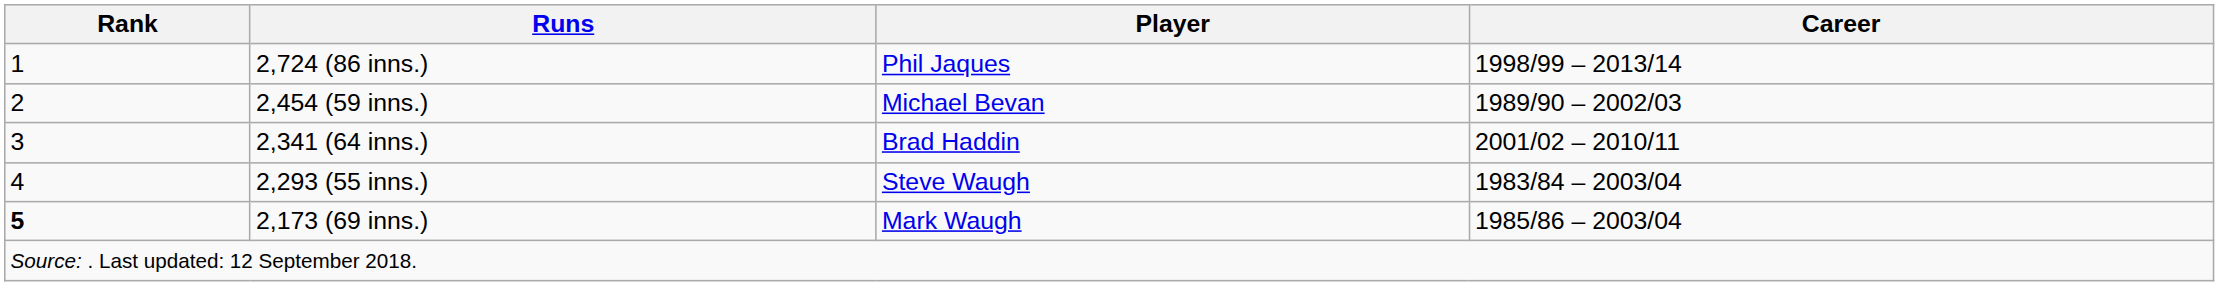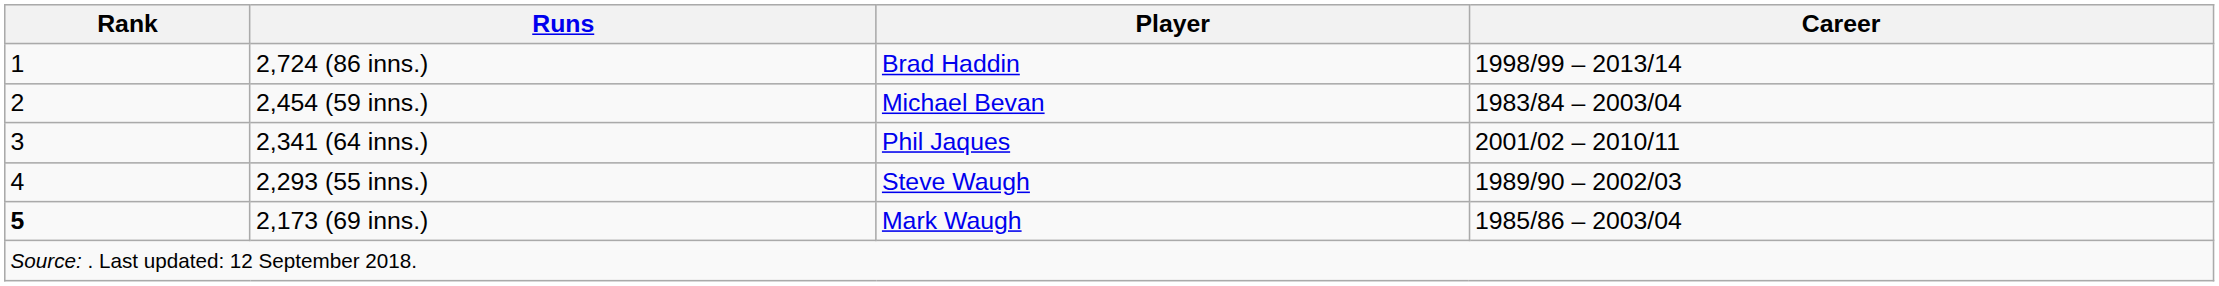2,724 (86 inns.) | Player: Phil Jaques -> Brad Haddin
2,454 (59 inns.) | Career: 1989/90 – 2002/03 -> 1983/84 – 2003/04
2,341 (64 inns.) | Player: Brad Haddin -> Phil Jaques
2,293 (55 inns.) | Career: 1983/84 – 2003/04 -> 1989/90 – 2002/03
